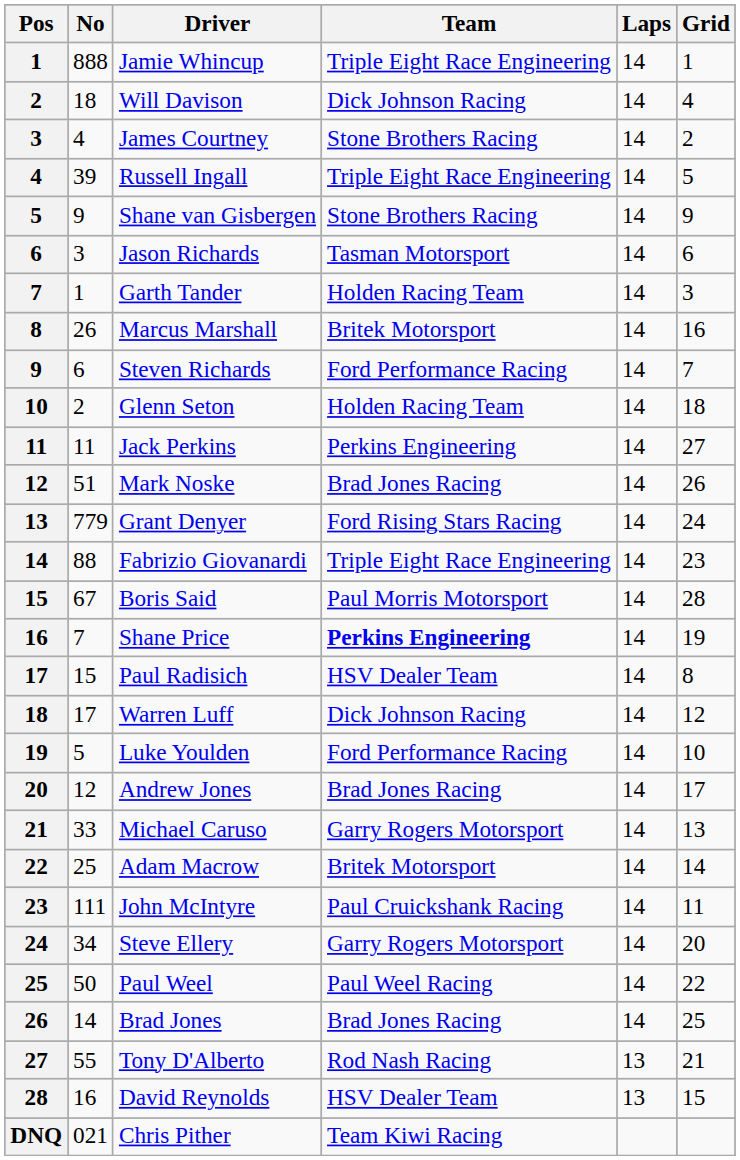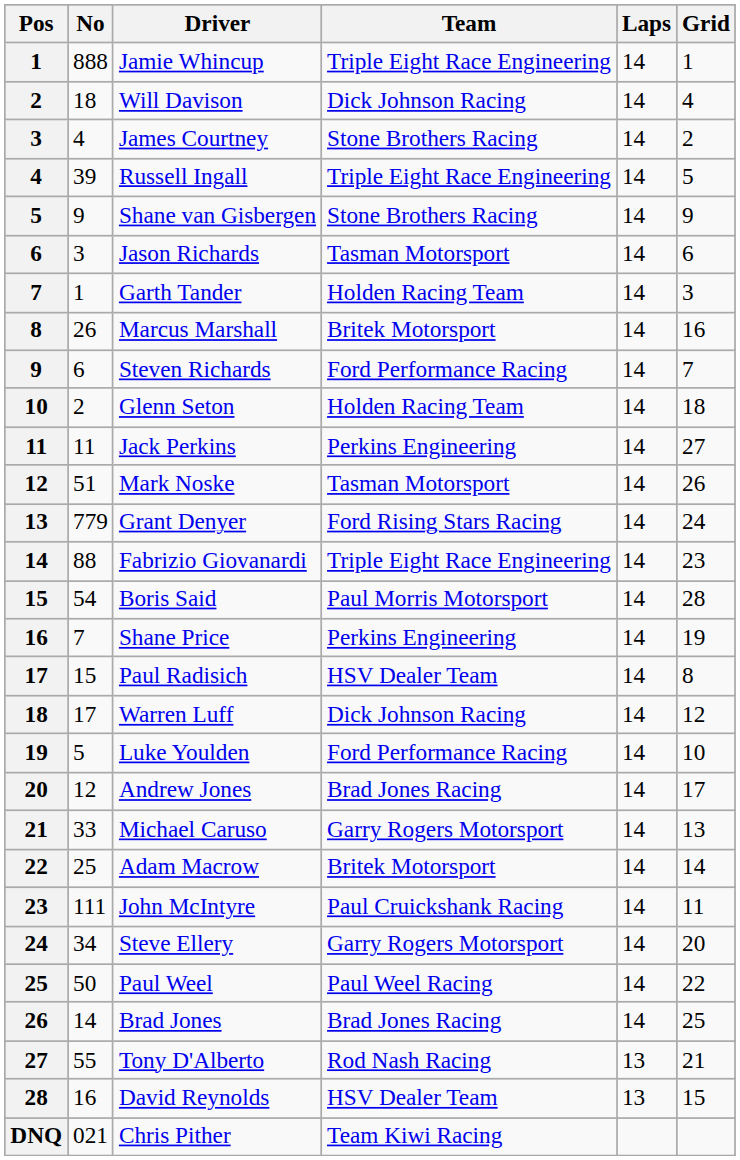Mark Noske | Team: Brad Jones Racing -> Tasman Motorsport
Boris Said | No: 67 -> 54
Shane Price | Team: bold -> normal
